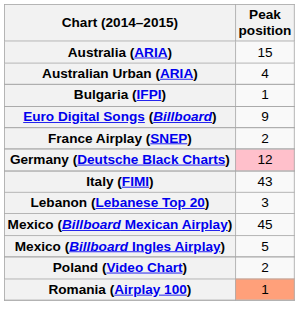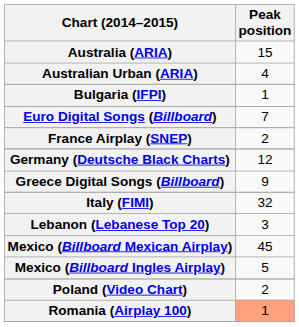Euro Digital Songs (Billboard) | Peak position: 9 -> 7
Germany (Deutsche Black Charts) | Peak position: pink background -> no background
+ row: Greece Digital Songs (Billboard) | 9
Italy (FIMI) | Peak position: 43 -> 32
